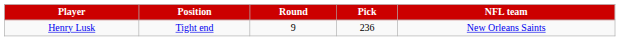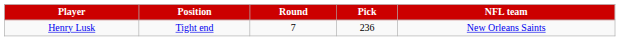Henry Lusk | Round: 9 -> 7
